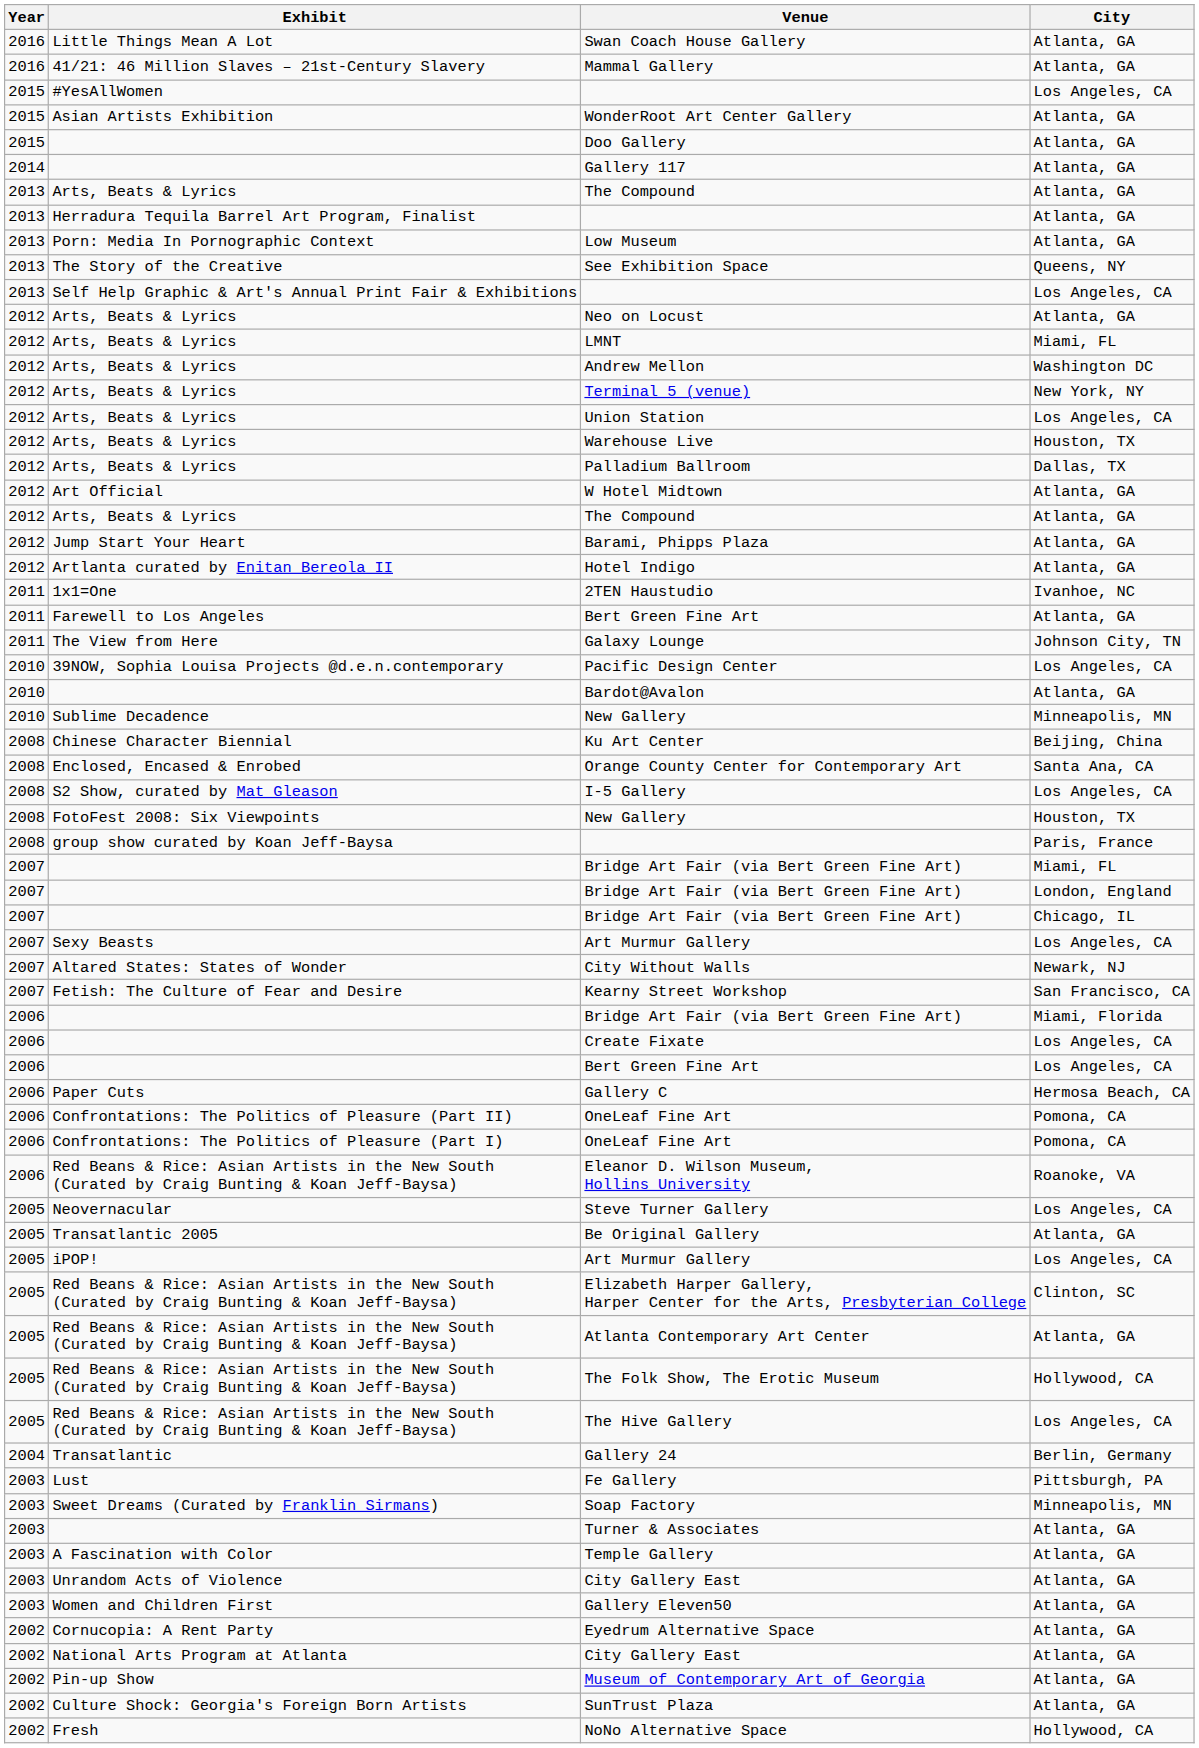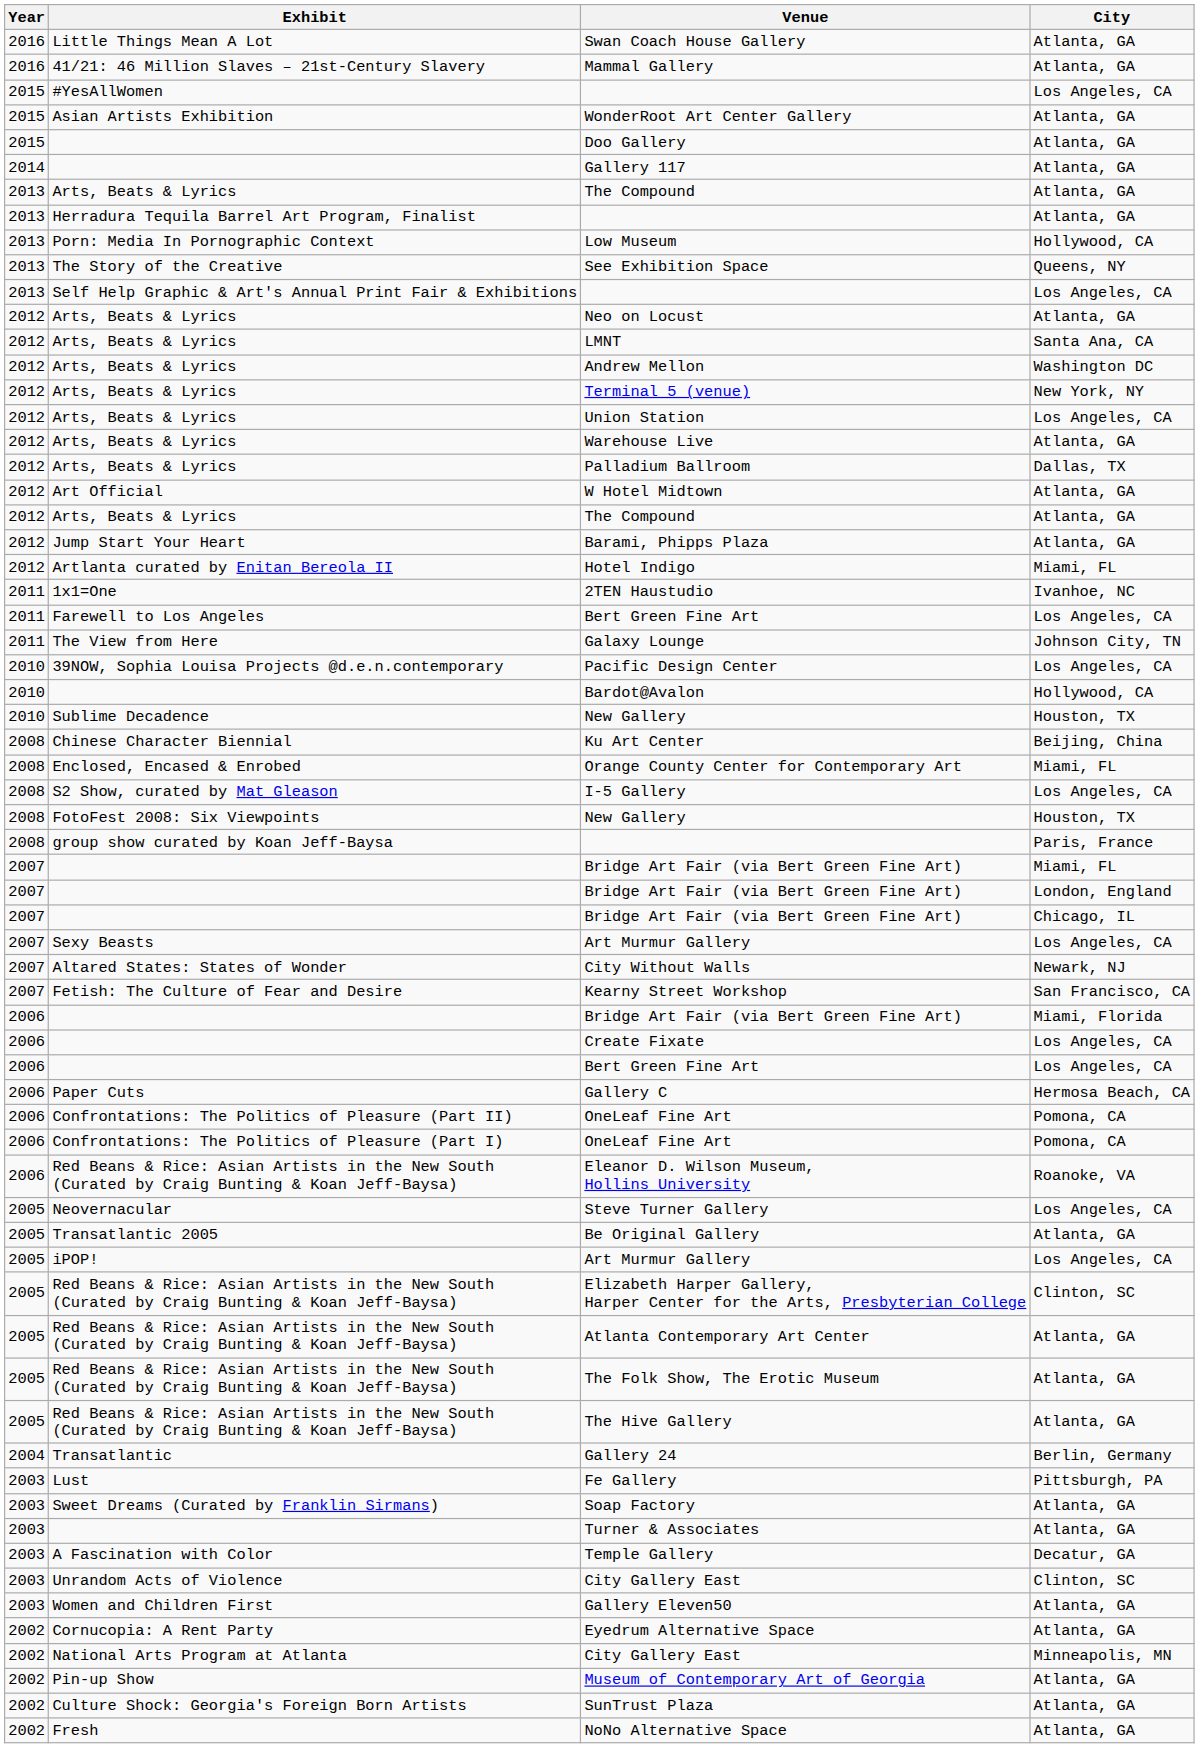Low Museum | City: Atlanta, GA -> Hollywood, CA
LMNT | City: Miami, FL -> Santa Ana, CA
Warehouse Live | City: Houston, TX -> Atlanta, GA
Hotel Indigo | City: Atlanta, GA -> Miami, FL
Farewell to Los Angeles / Bert Green Fine Art | City: Atlanta, GA -> Los Angeles, CA
Bardot@Avalon | City: Atlanta, GA -> Hollywood, CA
Sublime Decadence / New Gallery | City: Minneapolis, MN -> Houston, TX
Orange County Center for Contemporary Art | City: Santa Ana, CA -> Miami, FL
The Folk Show, The Erotic Museum | City: Hollywood, CA -> Atlanta, GA
The Hive Gallery | City: Los Angeles, CA -> Atlanta, GA
Soap Factory | City: Minneapolis, MN -> Atlanta, GA
Temple Gallery | City: Atlanta, GA -> Decatur, GA
Unrandom Acts of Violence / City Gallery East | City: Atlanta, GA -> Clinton, SC
National Arts Program at Atlanta / City Gallery East | City: Atlanta, GA -> Minneapolis, MN
NoNo Alternative Space | City: Hollywood, CA -> Atlanta, GA
